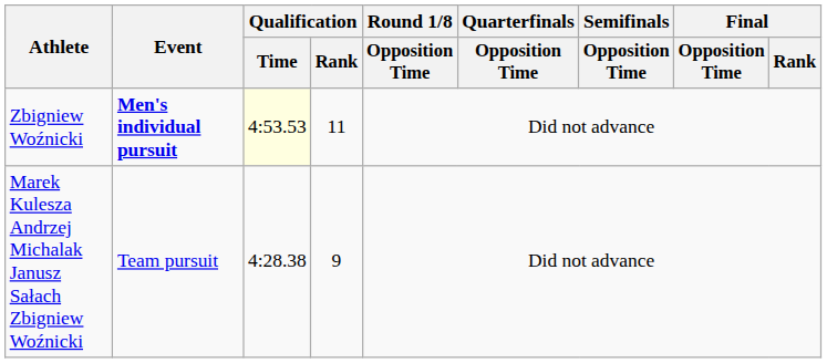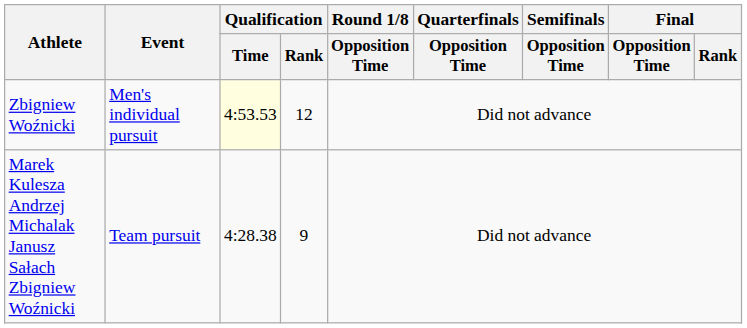Zbigniew Woźnicki | Event: bold -> normal
Zbigniew Woźnicki | Qualification / Rank: 11 -> 12
